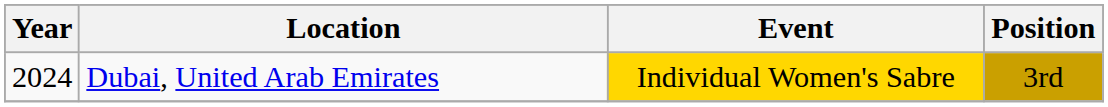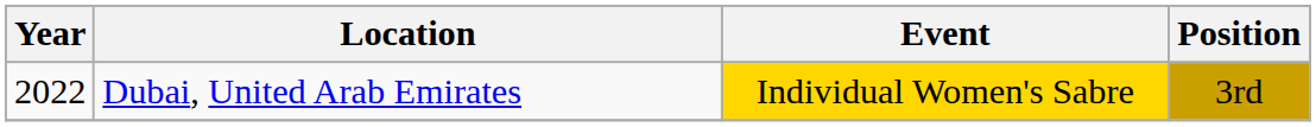Dubai, United Arab Emirates | Year: 2024 -> 2022
